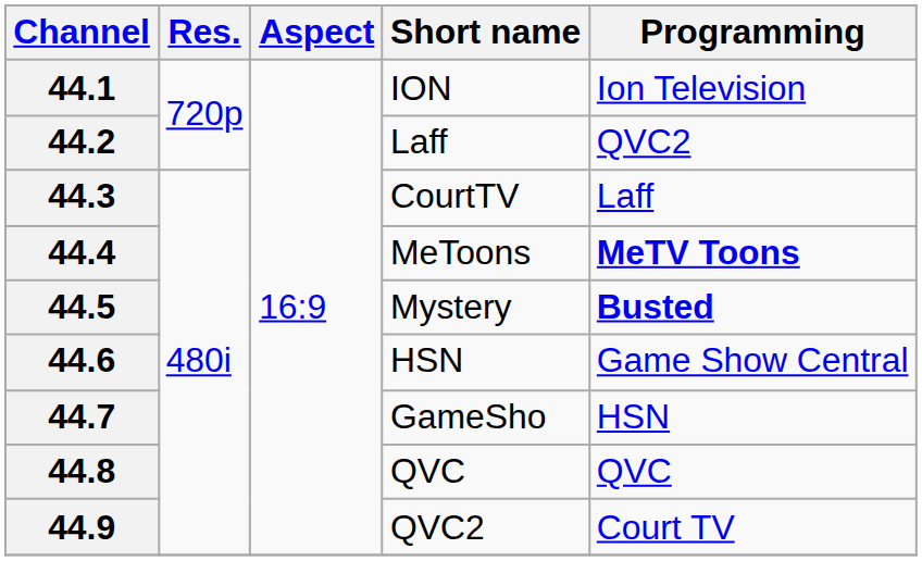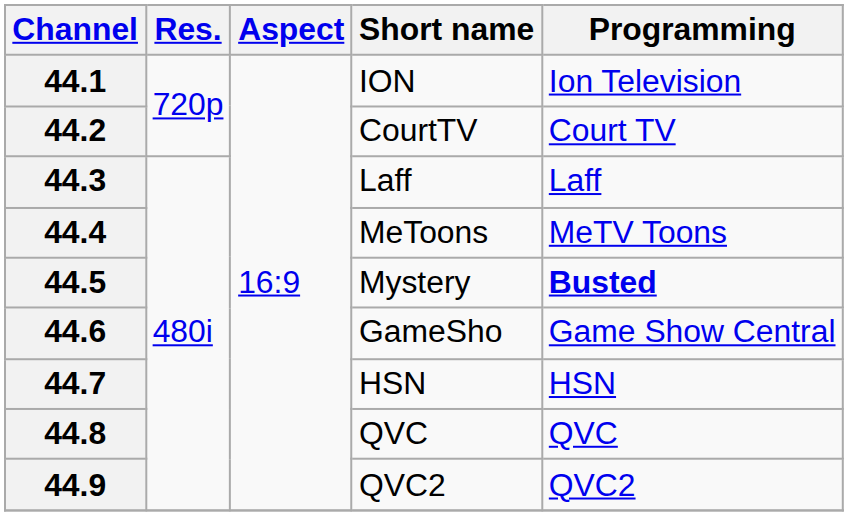44.2 | Short name: Laff -> CourtTV
44.2 | Programming: QVC2 -> Court TV
44.3 | Short name: CourtTV -> Laff
44.4 | Programming: bold -> normal
44.6 | Short name: HSN -> GameSho
44.7 | Short name: GameSho -> HSN
44.9 | Programming: Court TV -> QVC2
